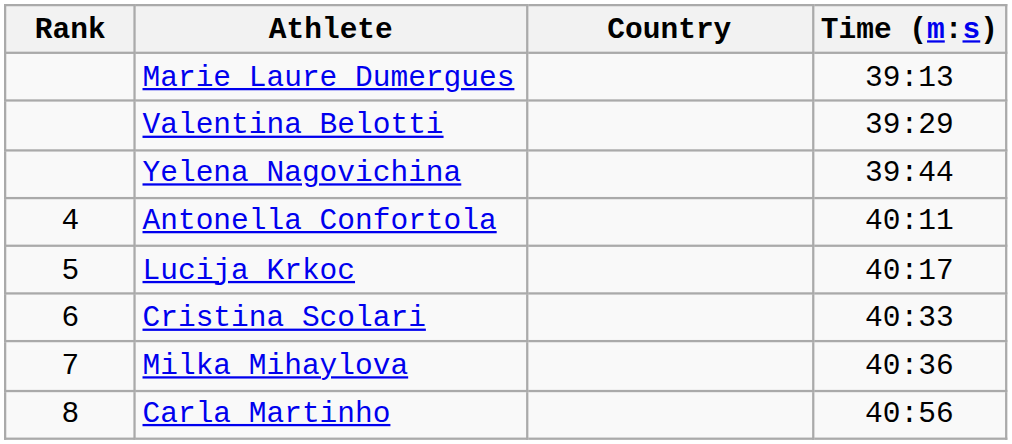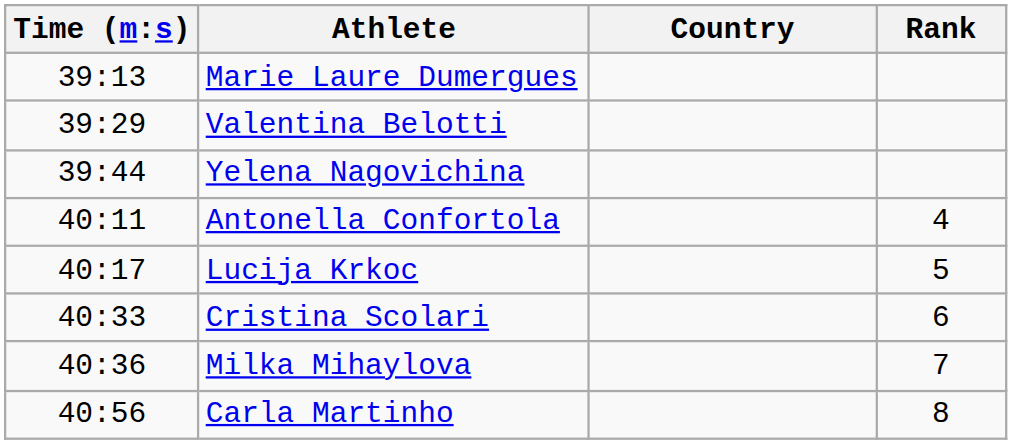columns swapped: Rank <-> Time (m:s)
